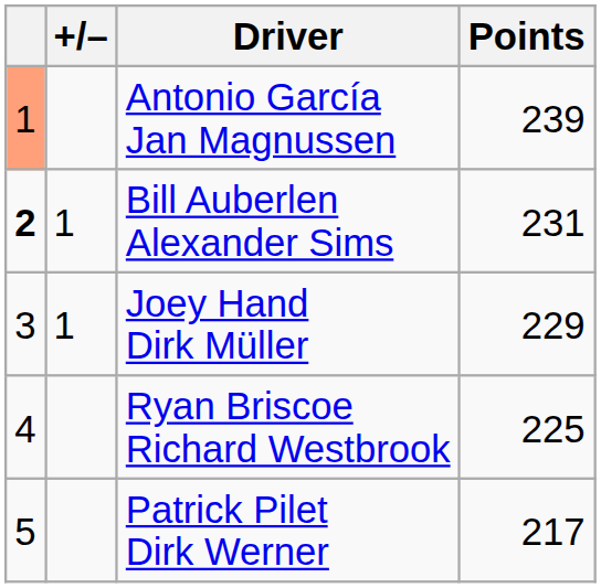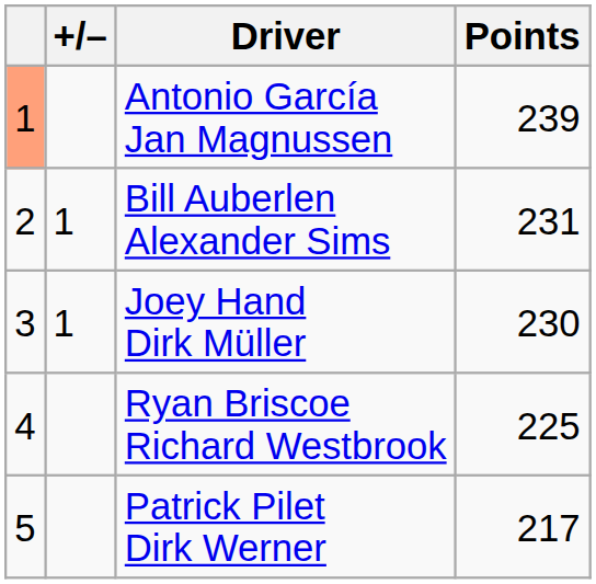Bill Auberlen Alexander Sims | column 1: bold -> normal
Joey Hand Dirk Müller | Points: 229 -> 230
